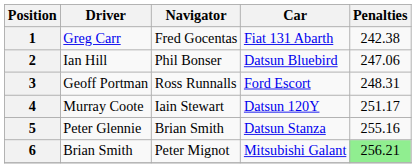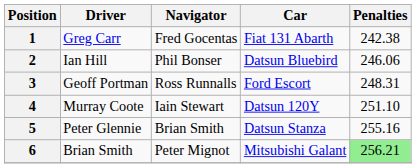2 | Penalties: 247.06 -> 246.06
4 | Penalties: 251.17 -> 251.10
